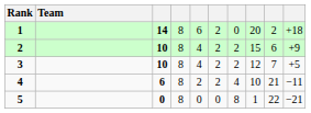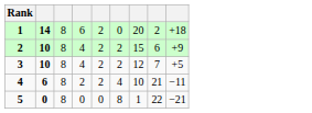- column: Team
